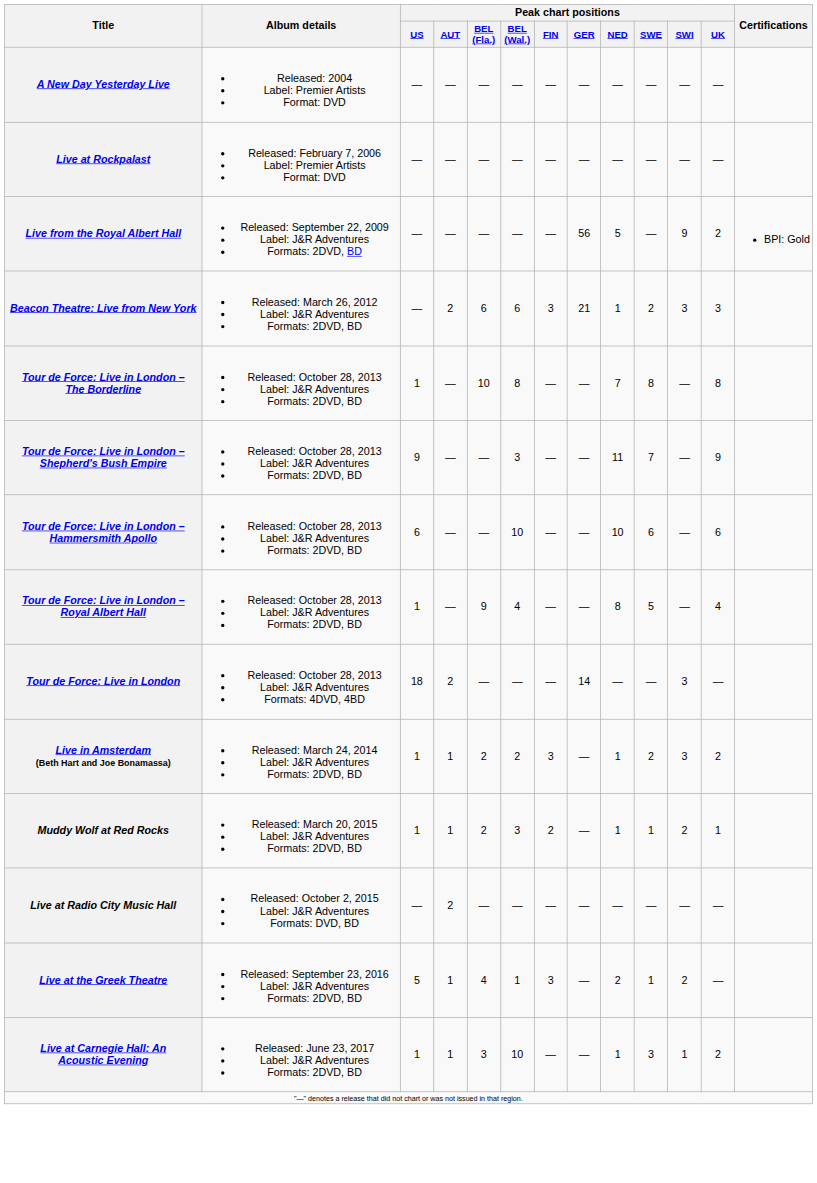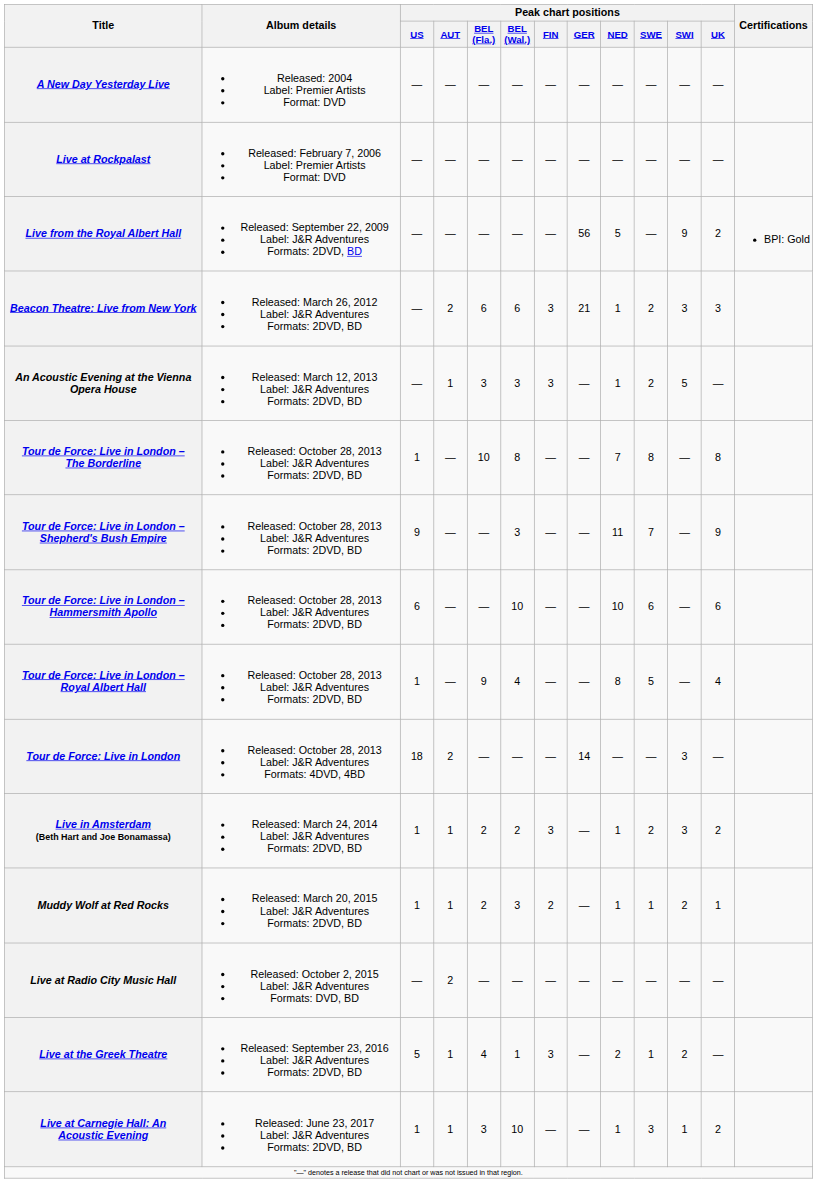+ row: An Acoustic Evening at the Vienna Opera House | Released: March 12, 2013 Label: J&R Adventures Formats: 2DVD, BD | — | 1 | 3 | 3 | 3 | — | 1 | 2 | 5 | —
